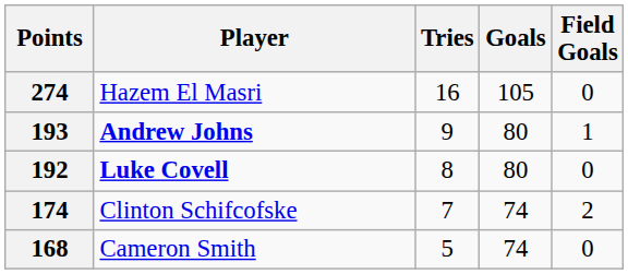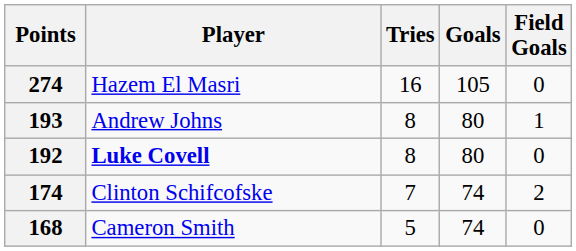193 | Player: bold -> normal
193 | Tries: 9 -> 8
